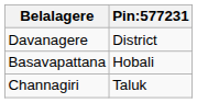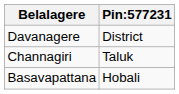rows swapped: Channagiri <-> Basavapattana
